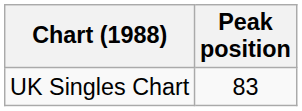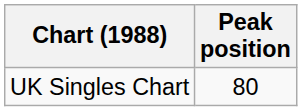UK Singles Chart | Peak position: 83 -> 80
